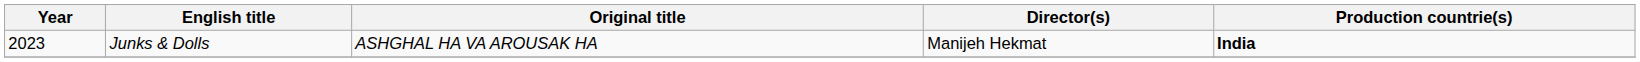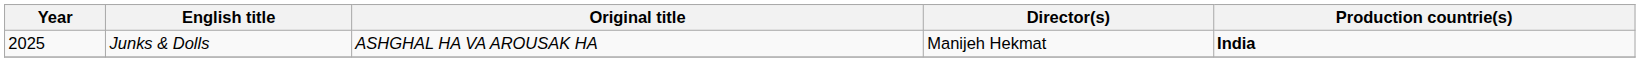Junks & Dolls | Year: 2023 -> 2025
